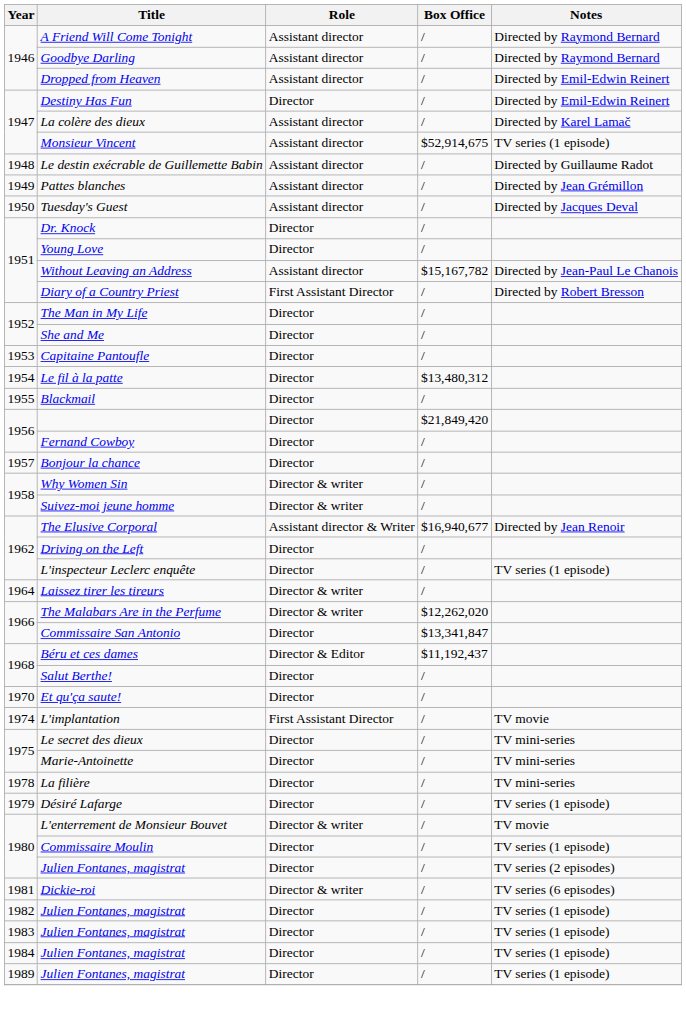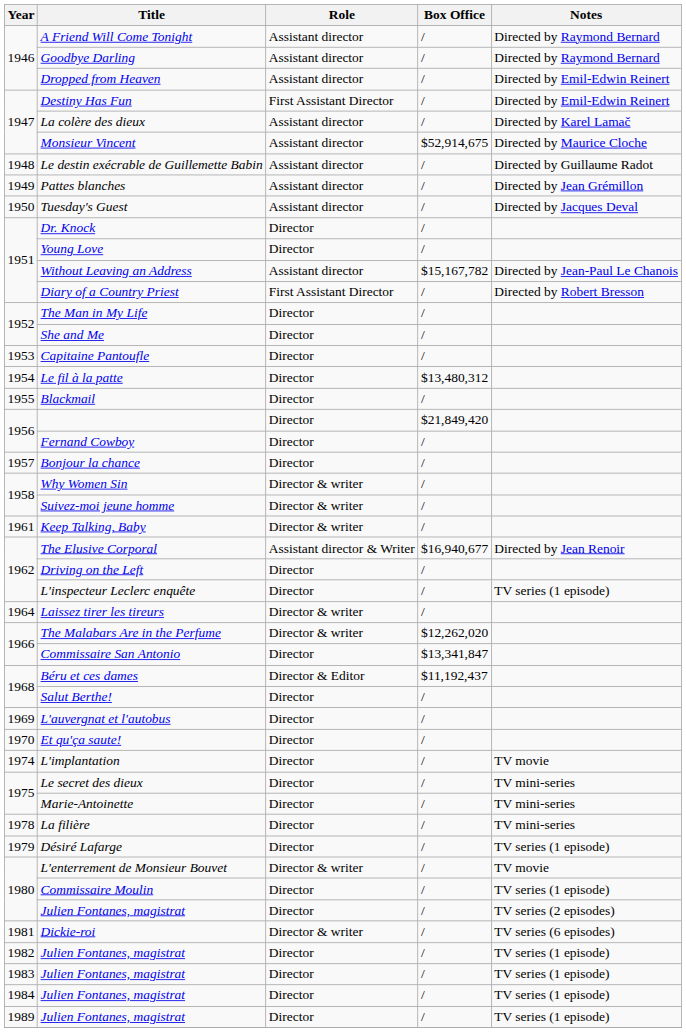Destiny Has Fun | Role: Director -> First Assistant Director
Monsieur Vincent | Notes: TV series (1 episode) -> Directed by Maurice Cloche
+ row: 1961 | Keep Talking, Baby | Director & writer | /
+ row: 1969 | L'auvergnat et l'autobus | Director | /
L'implantation | Role: First Assistant Director -> Director
